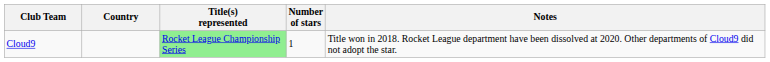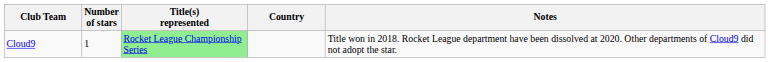columns swapped: Country <-> Number of stars
